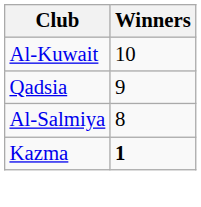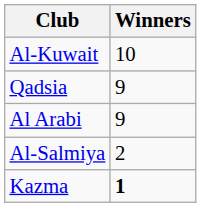+ row: Al Arabi | 9
Al-Salmiya | Winners: 8 -> 2
